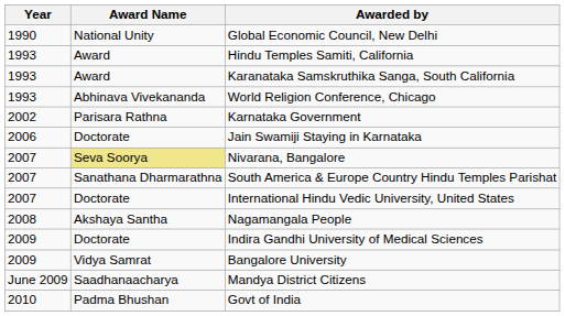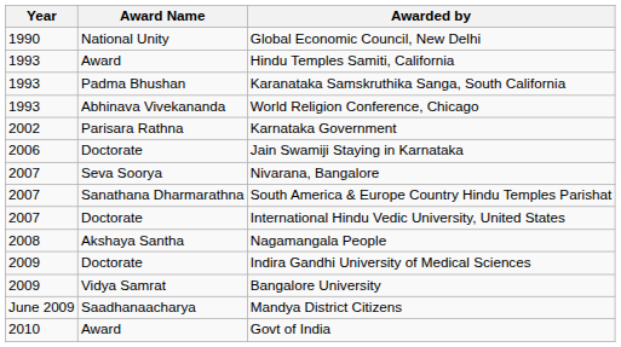Karanataka Samskruthika Sanga, South California | Award Name: Award -> Padma Bhushan
Nivarana, Bangalore | Award Name: khaki background -> no background
Govt of India | Award Name: Padma Bhushan -> Award
